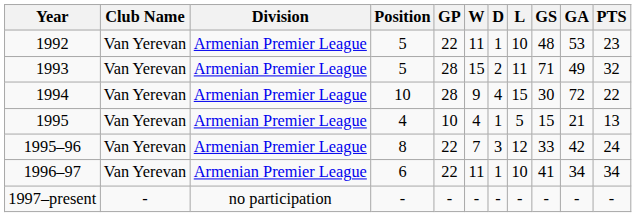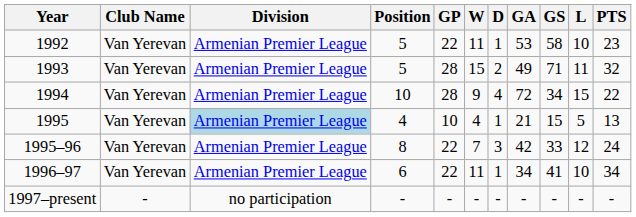columns swapped: L <-> GA
1992 | GS: 48 -> 58
1994 | GS: 30 -> 34
1995 | Division: no background -> lightblue background
